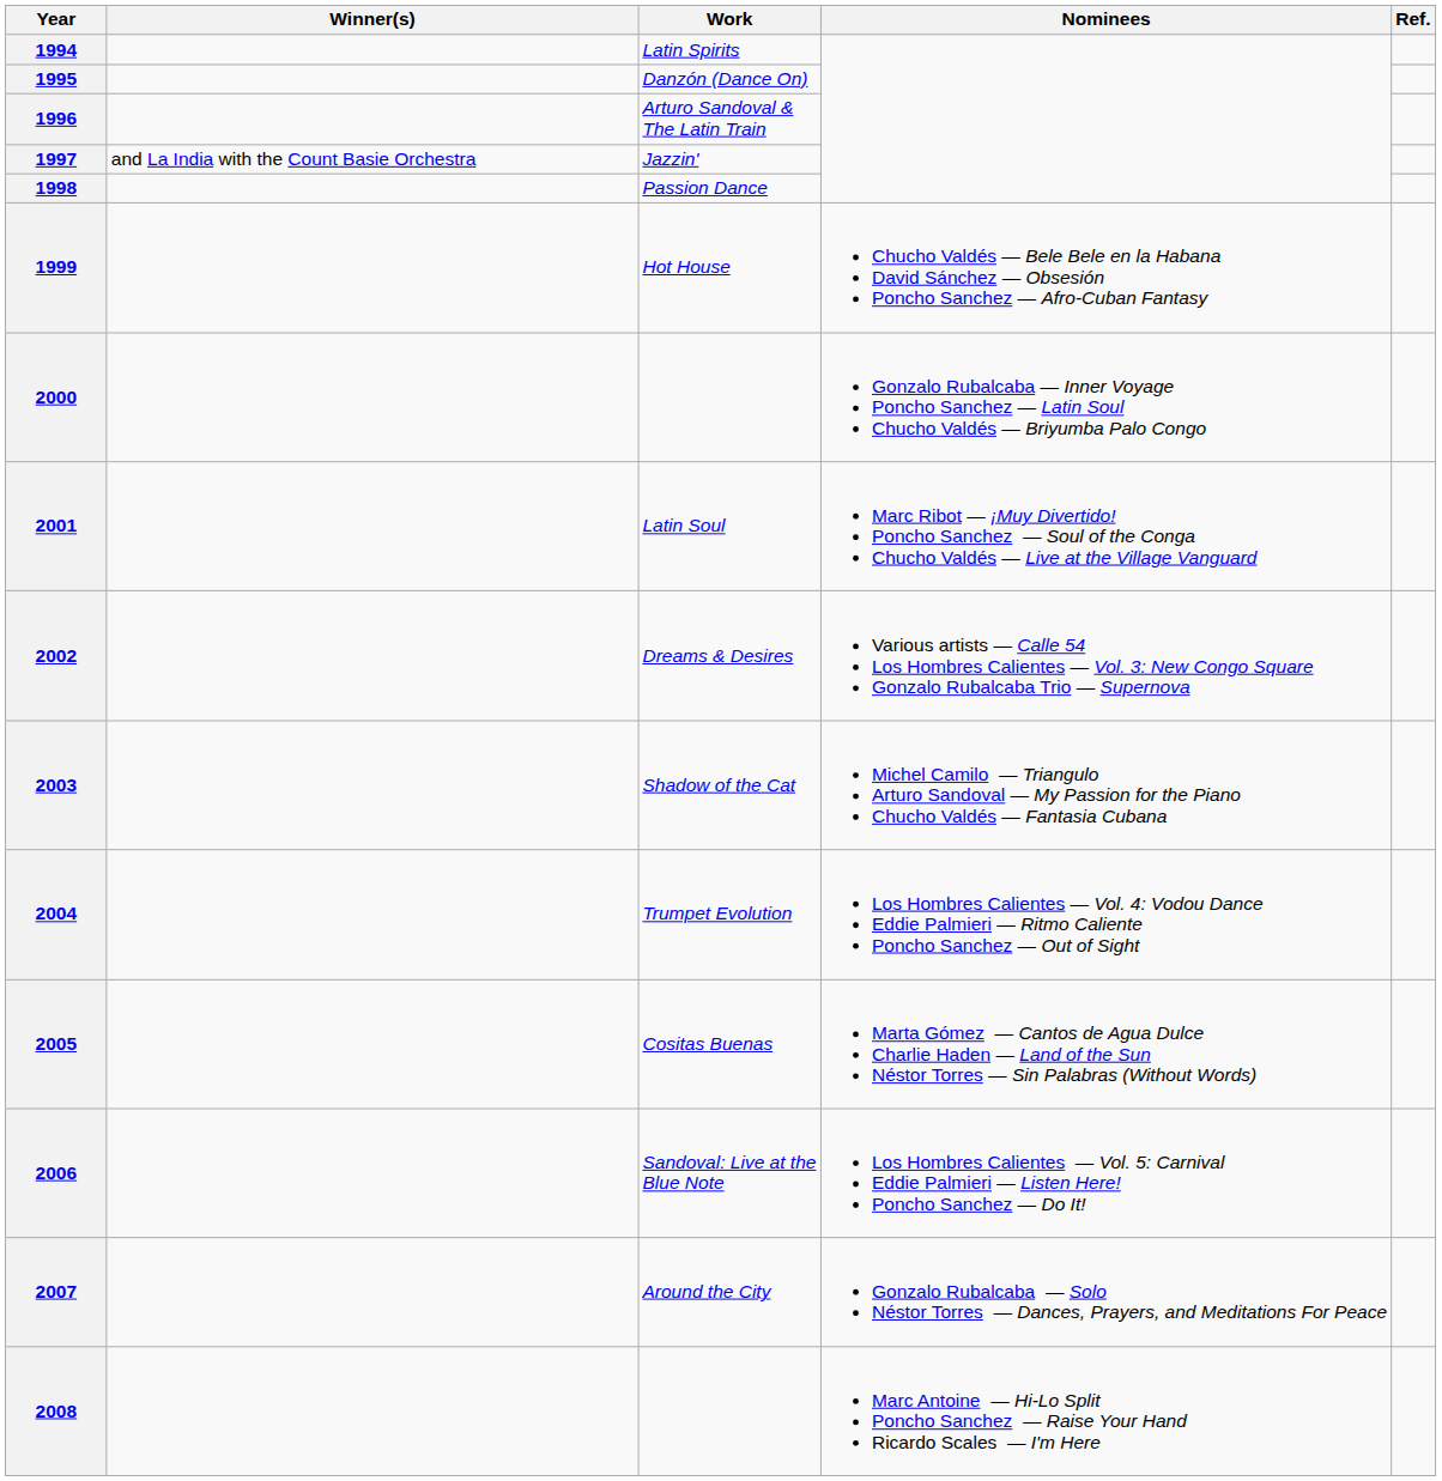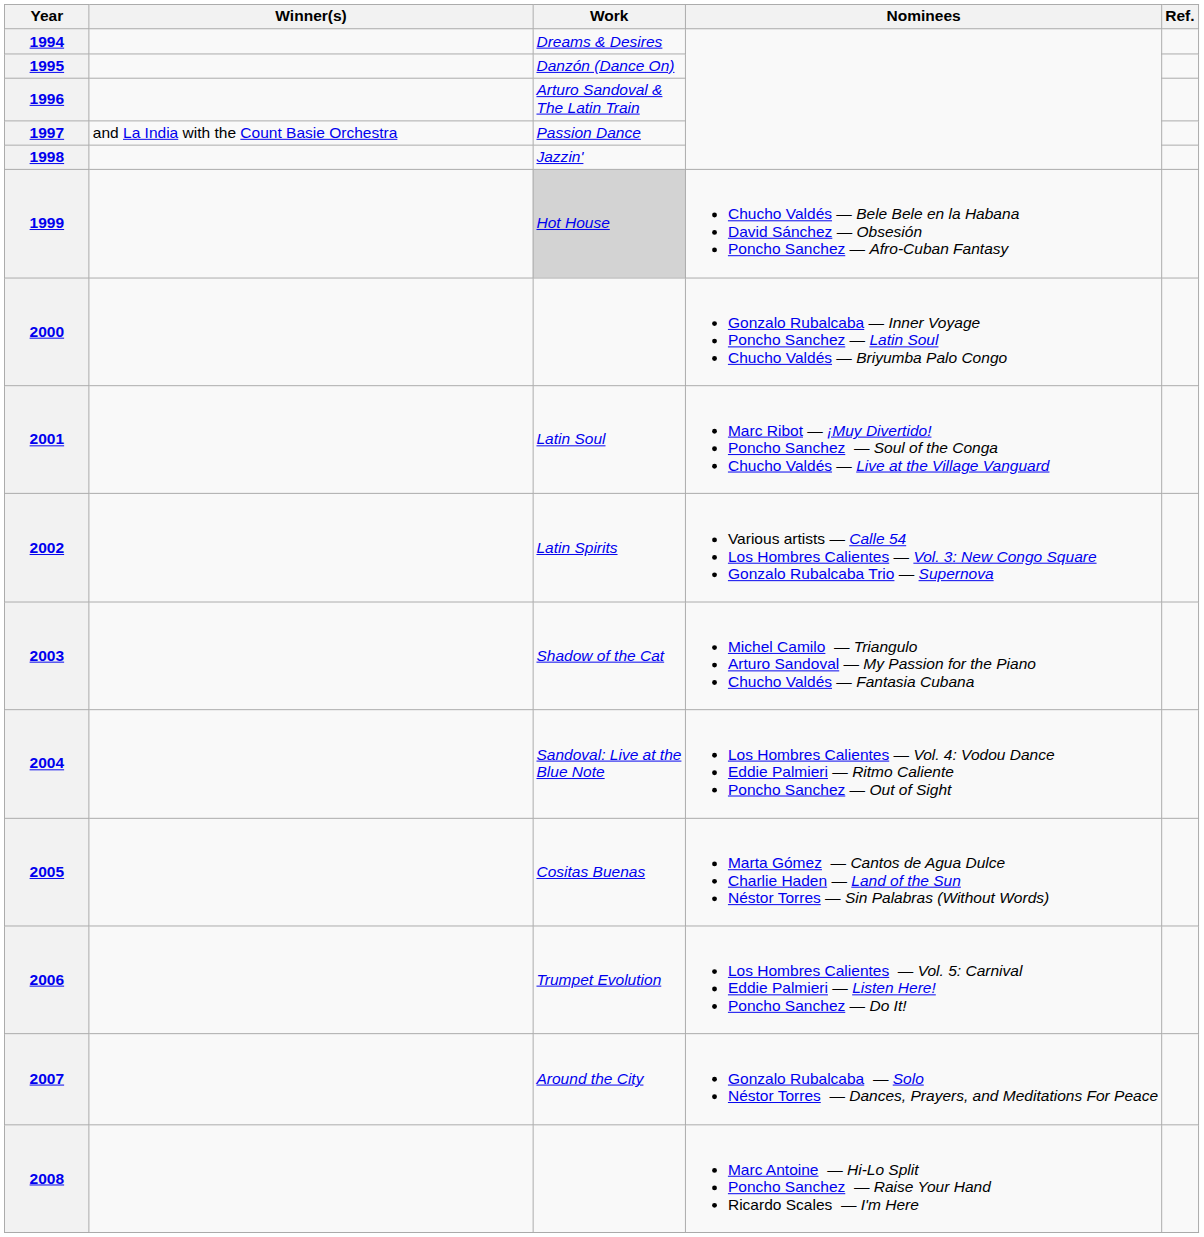1994 | Work: Latin Spirits -> Dreams & Desires
1997 | Work: Jazzin' -> Passion Dance
1998 | Work: Passion Dance -> Jazzin'
1999 | Work: no background -> lightgrey background
2002 | Work: Dreams & Desires -> Latin Spirits
2004 | Work: Trumpet Evolution -> Sandoval: Live at the Blue Note
2006 | Work: Sandoval: Live at the Blue Note -> Trumpet Evolution
